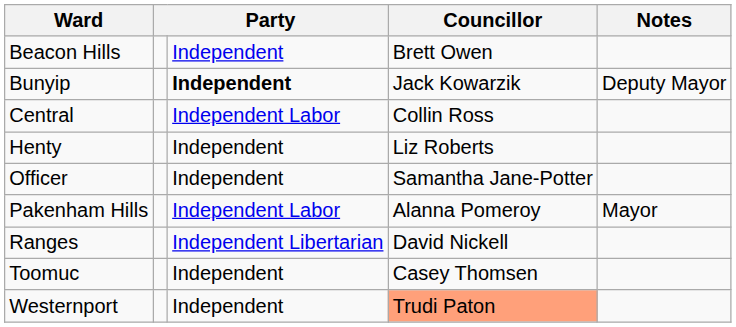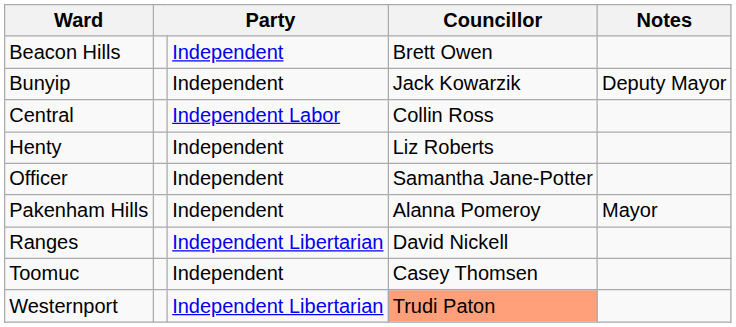Bunyip | column 3: bold -> normal
Pakenham Hills | column 3: Independent Labor -> Independent
Westernport | column 3: Independent -> Independent Libertarian
